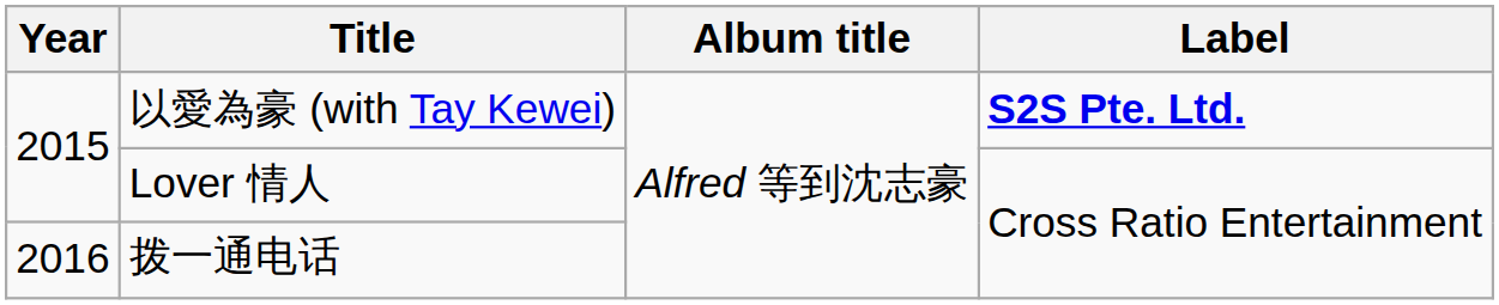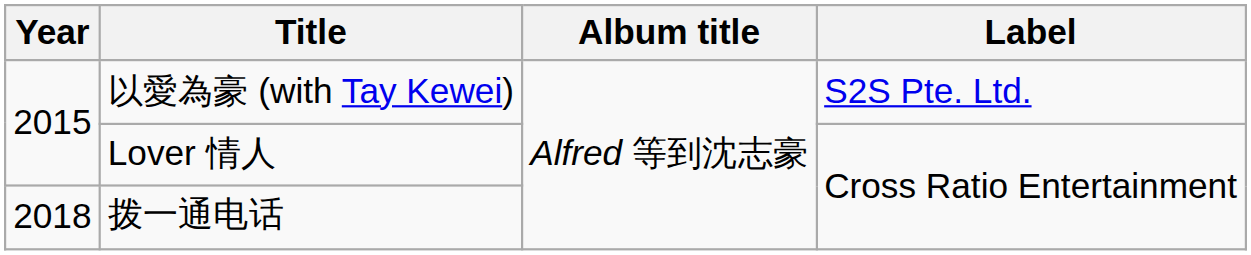以愛為豪 (with Tay Kewei) | Label: bold -> normal
拨一通电话 | Year: 2016 -> 2018
